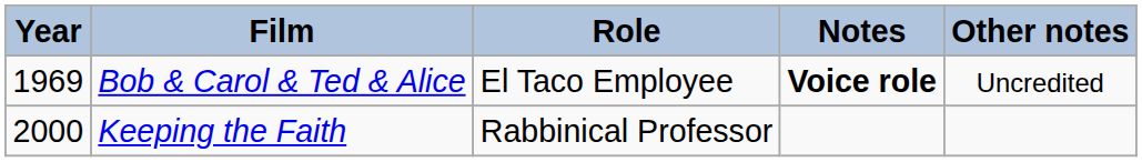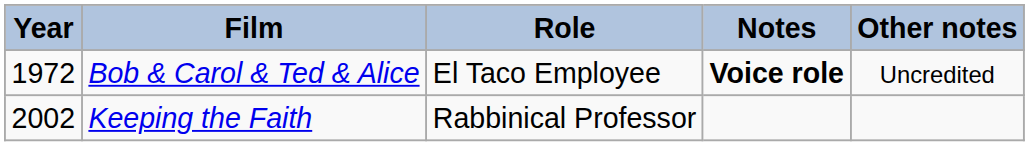Bob & Carol & Ted & Alice | Year: 1969 -> 1972
Keeping the Faith | Year: 2000 -> 2002
